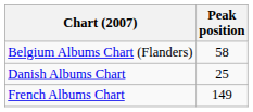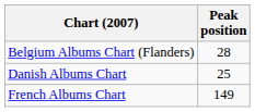Belgium Albums Chart (Flanders) | Peak position: 58 -> 28
